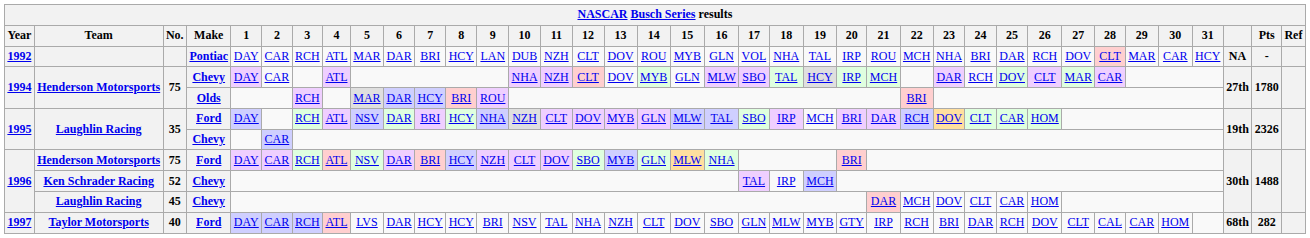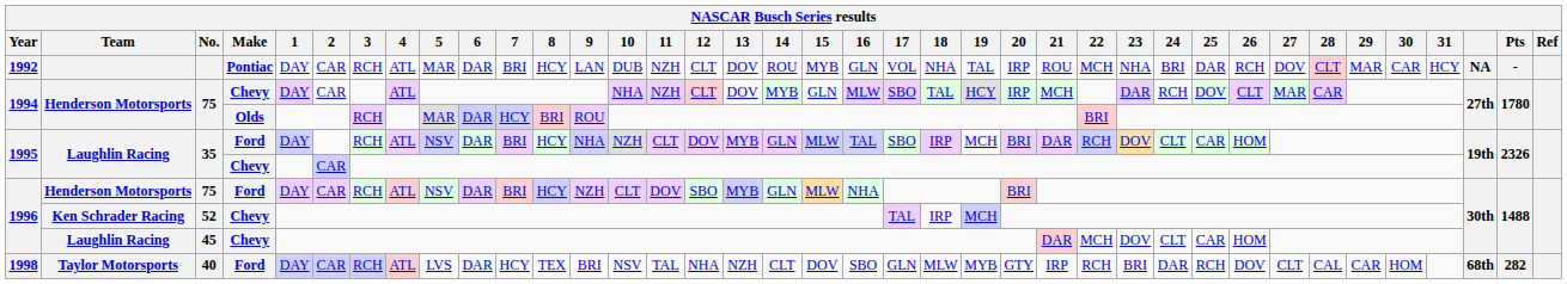40 | Year: 1997 -> 1998
40 | 8: HCY -> TEX
